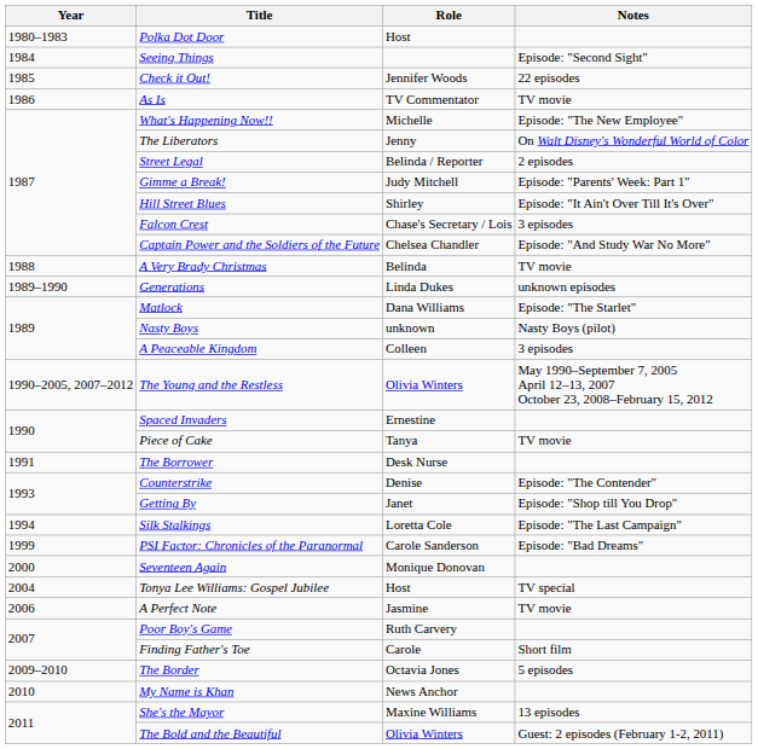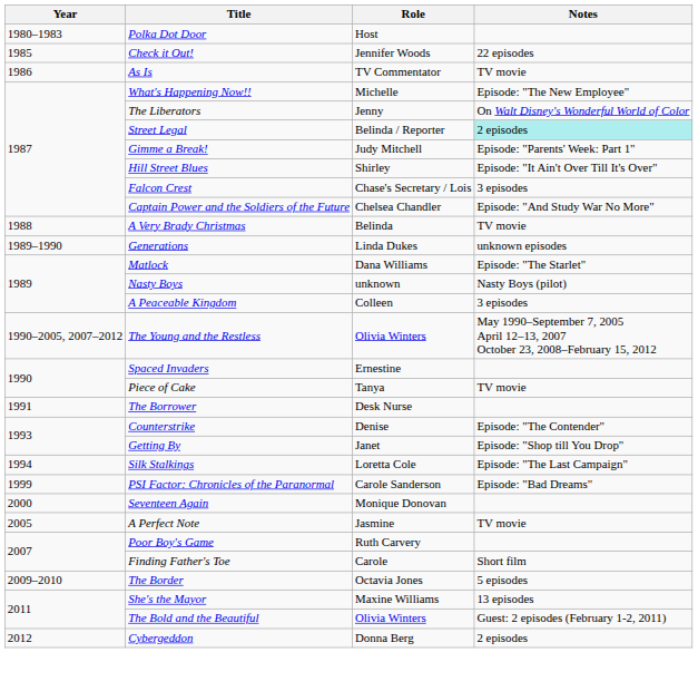- row: 1984 | Seeing Things | Episode: "Second Sight"
Street Legal | Notes: no background -> paleturquoise background
- row: 2004 | Tonya Lee Williams: Gospel Jubilee | Host | TV special
A Perfect Note | Year: 2006 -> 2005
- row: 2010 | My Name is Khan | News Anchor
+ row: 2012 | Cybergeddon | Donna Berg | 2 episodes
